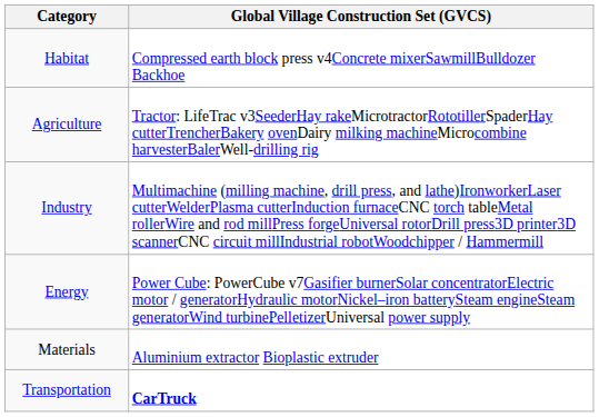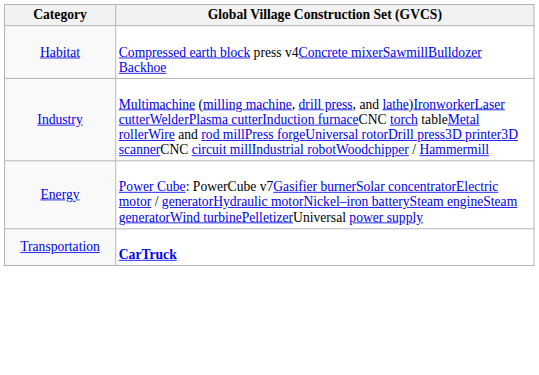- row: Agriculture | Tractor: LifeTrac v3SeederHay rakeMicrotractorRototillerSpaderHay cutterTrencherBakery ovenDairy milking machineMicrocombine harvesterBalerWell-drilling rig
- row: Materials | Aluminium extractor Bioplastic extruder
